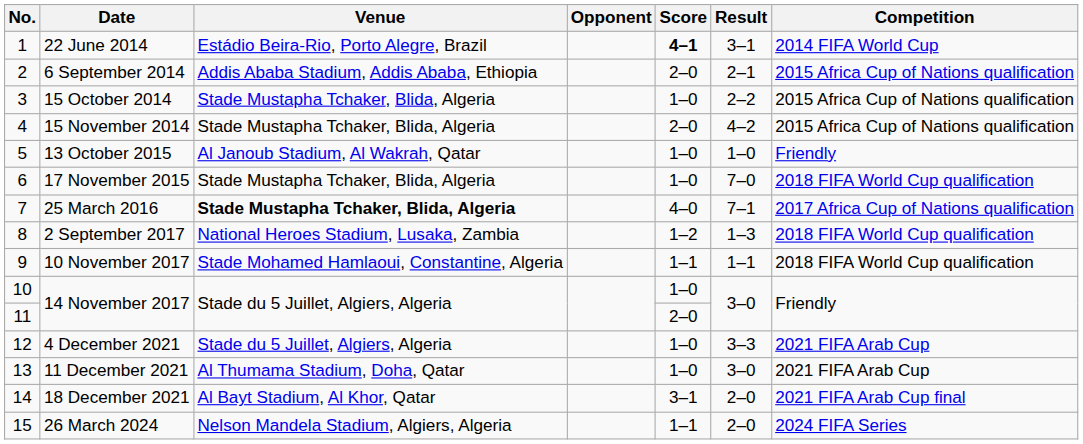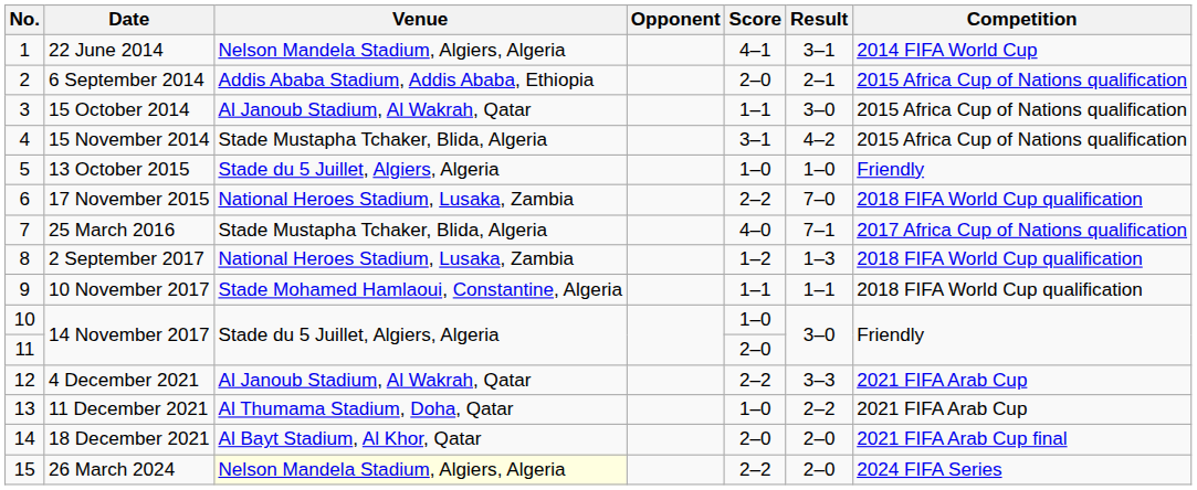22 June 2014 | Venue: Estádio Beira-Rio, Porto Alegre, Brazil -> Nelson Mandela Stadium, Algiers, Algeria
22 June 2014 | Score: bold -> normal
15 October 2014 | Venue: Stade Mustapha Tchaker, Blida, Algeria -> Al Janoub Stadium, Al Wakrah, Qatar
15 October 2014 | Score: 1–0 -> 1–1
15 October 2014 | Result: 2–2 -> 3–0
15 November 2014 | Score: 2–0 -> 3–1
13 October 2015 | Venue: Al Janoub Stadium, Al Wakrah, Qatar -> Stade du 5 Juillet, Algiers, Algeria
17 November 2015 | Venue: Stade Mustapha Tchaker, Blida, Algeria -> National Heroes Stadium, Lusaka, Zambia
17 November 2015 | Score: 1–0 -> 2–2
25 March 2016 | Venue: bold -> normal
4 December 2021 | Venue: Stade du 5 Juillet, Algiers, Algeria -> Al Janoub Stadium, Al Wakrah, Qatar
4 December 2021 | Score: 1–0 -> 2–2
11 December 2021 | Result: 3–0 -> 2–2
18 December 2021 | Score: 3–1 -> 2–0
26 March 2024 | Venue: no background -> lightyellow background
26 March 2024 | Score: 1–1 -> 2–2
